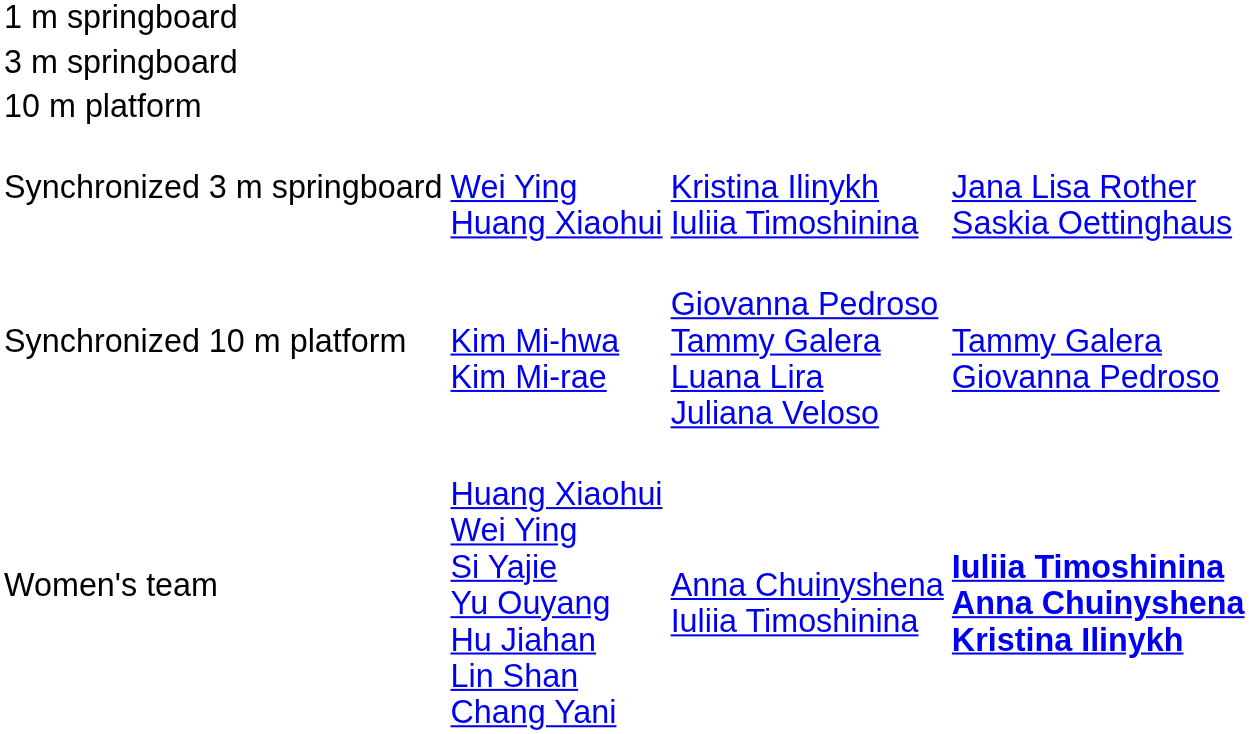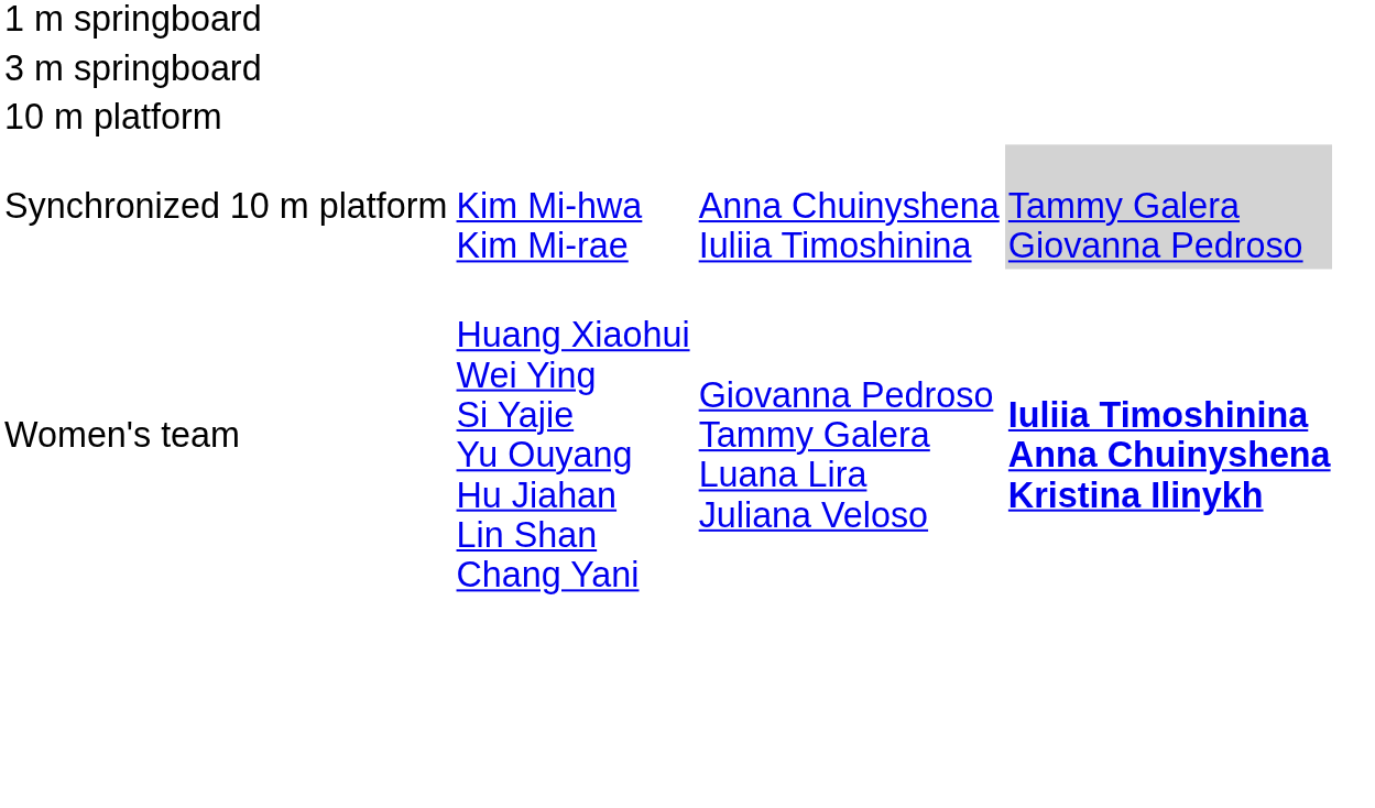- row: Synchronized 3 m springboard | Wei Ying Huang Xiaohui | Kristina Ilinykh Iuliia Timoshinina | Jana Lisa Rother Saskia Oettinghaus
Synchronized 10 m platform | column 3: Giovanna Pedroso Tammy Galera Luana Lira Juliana Veloso -> Anna Chuinyshena Iuliia Timoshinina
Synchronized 10 m platform | column 4: no background -> lightgrey background
Women's team | column 3: Anna Chuinyshena Iuliia Timoshinina -> Giovanna Pedroso Tammy Galera Luana Lira Juliana Veloso
